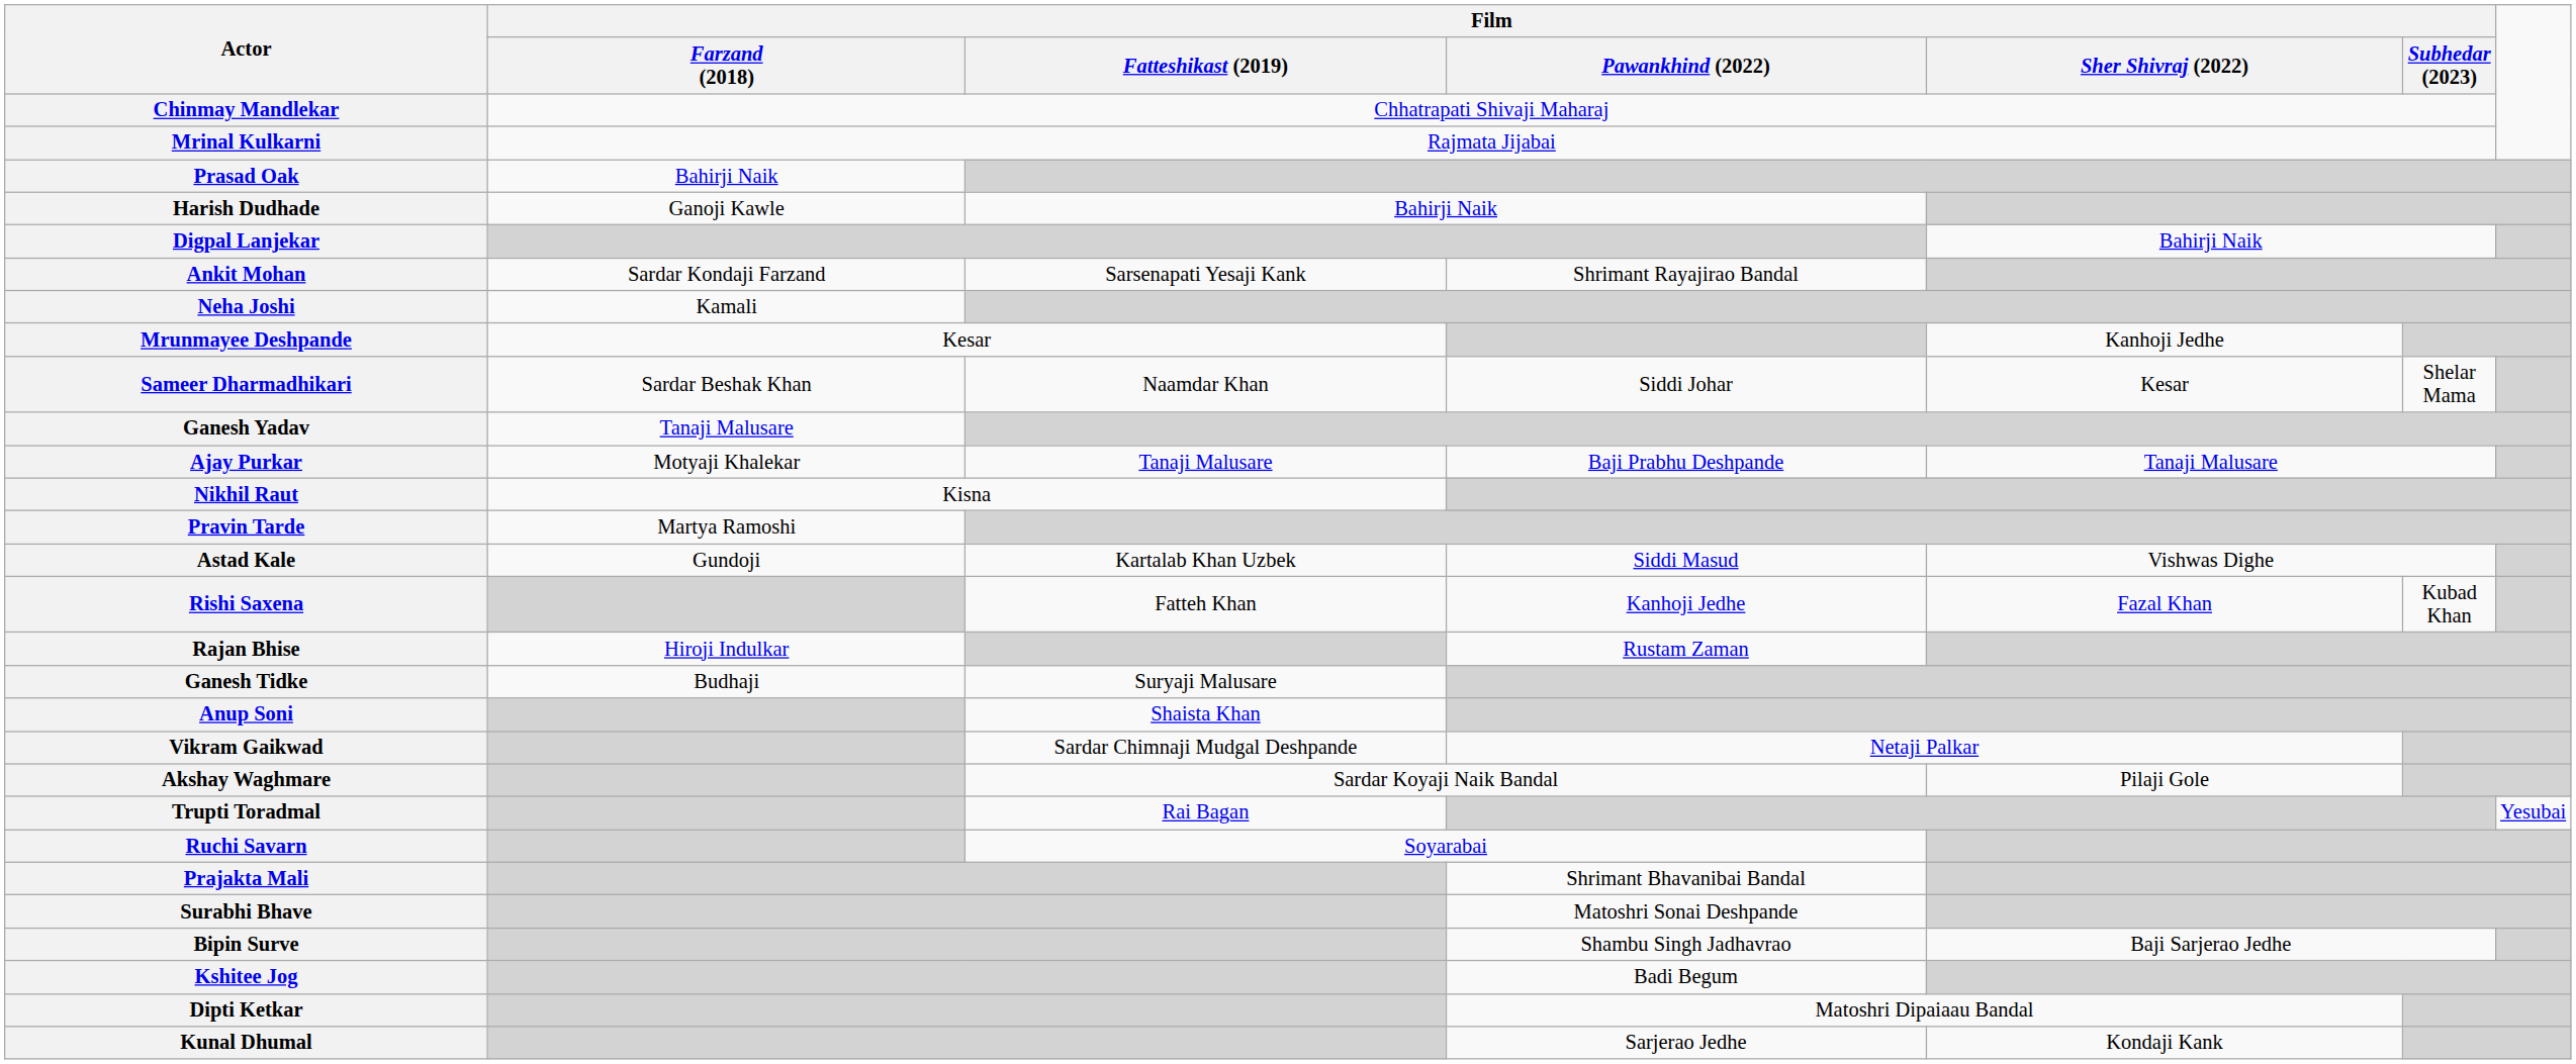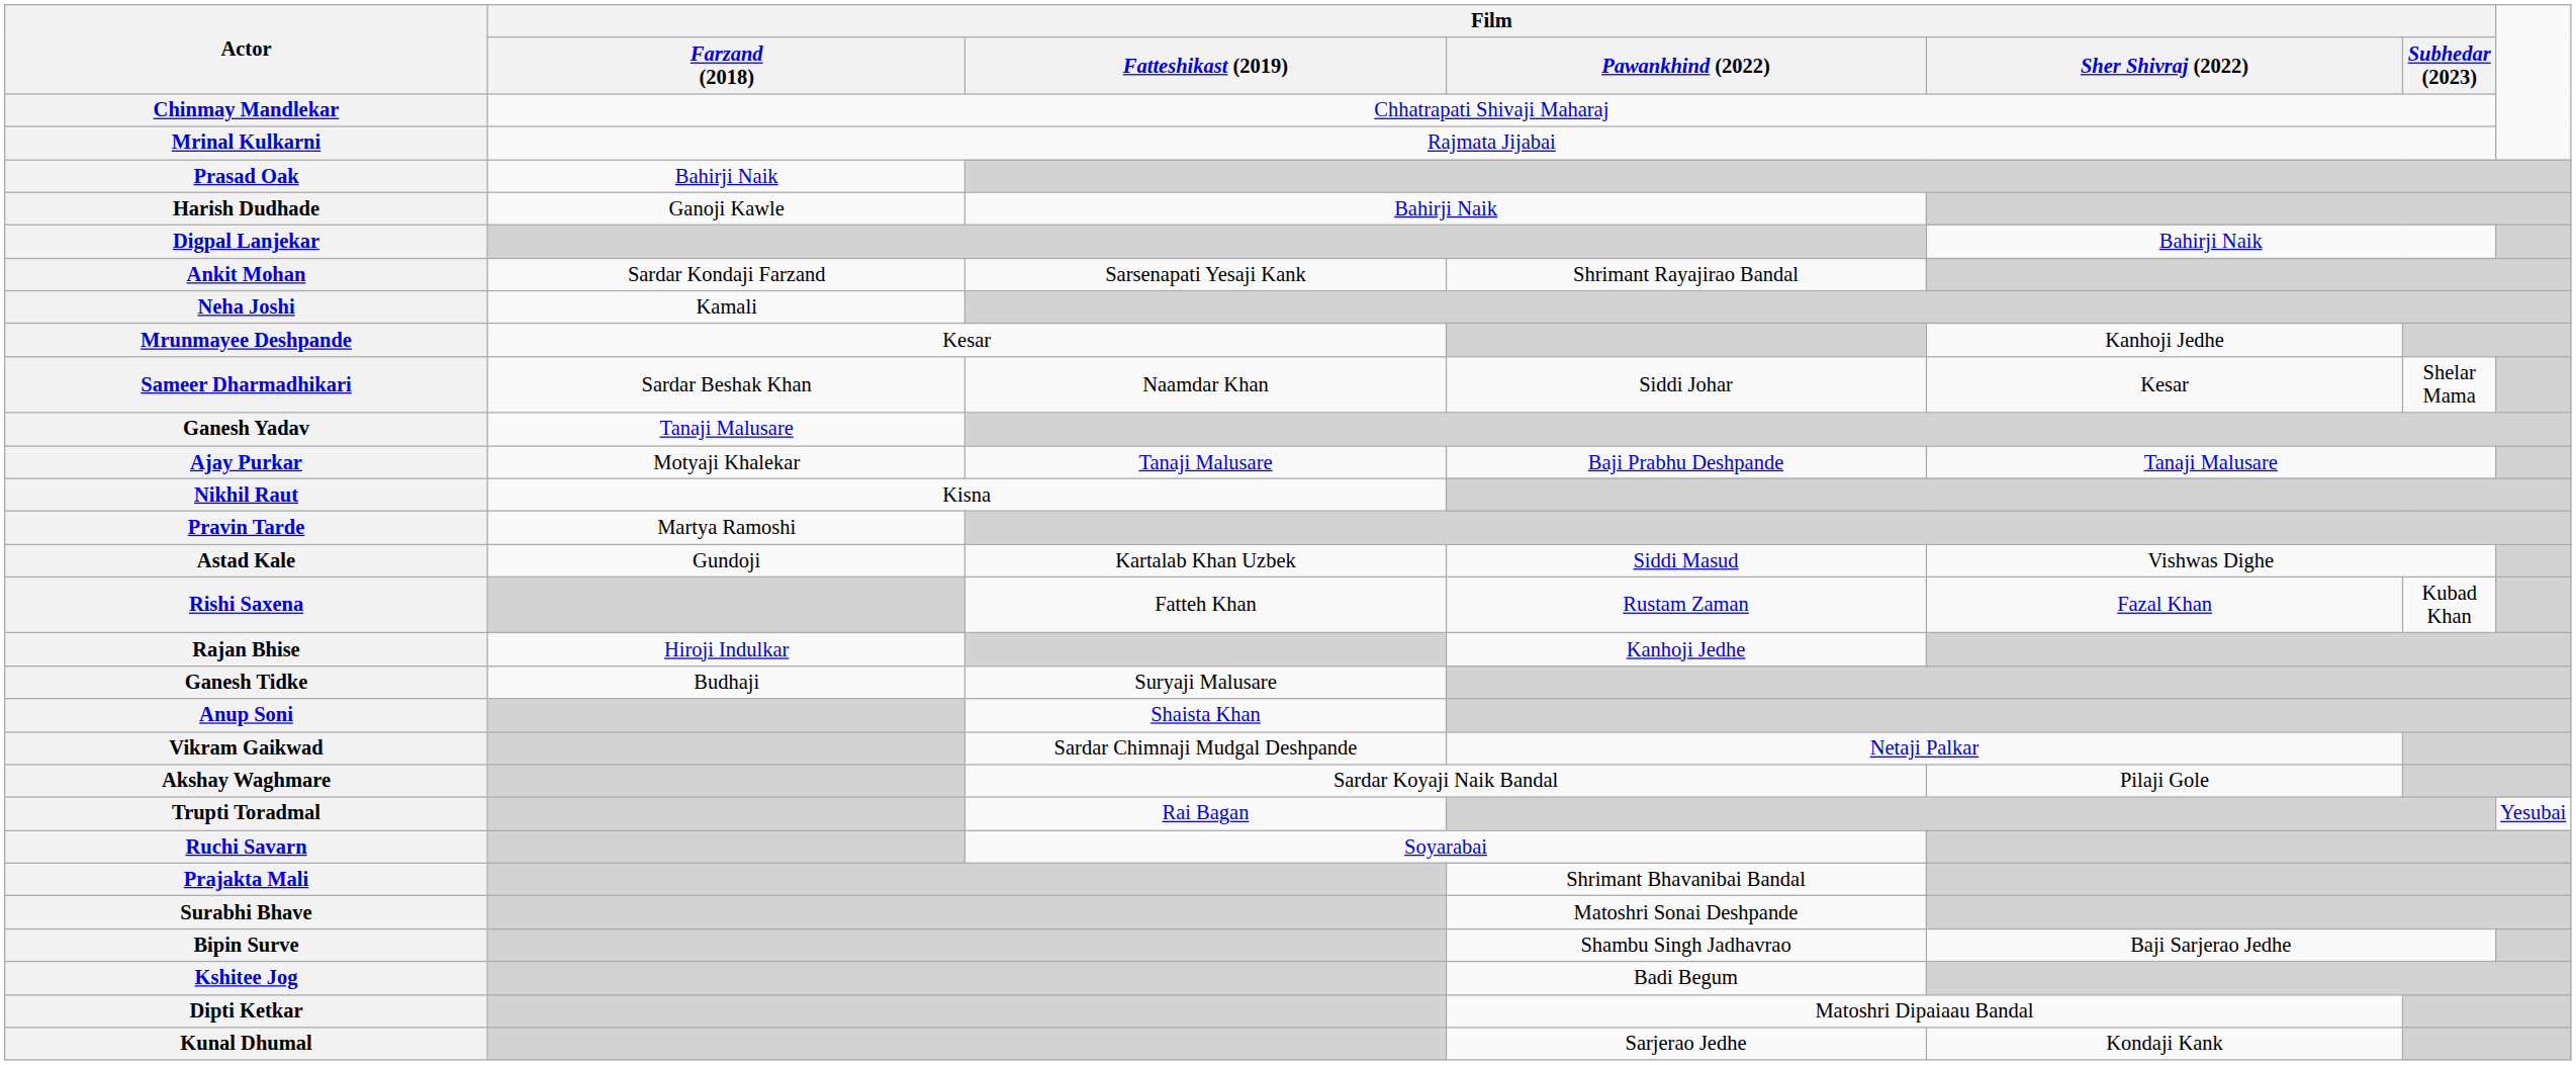Rishi Saxena | Film / Pawankhind (2022): Kanhoji Jedhe -> Rustam Zaman
Rajan Bhise | Film / Pawankhind (2022): Rustam Zaman -> Kanhoji Jedhe
